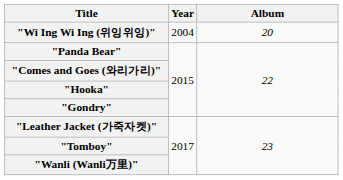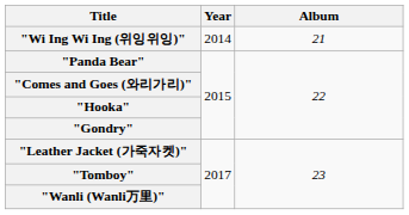"Wi Ing Wi Ing (위잉위잉)" | Year: 2004 -> 2014
"Wi Ing Wi Ing (위잉위잉)" | Album: 20 -> 21
